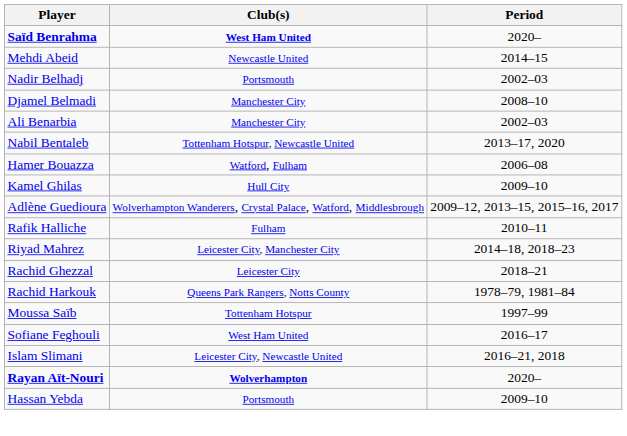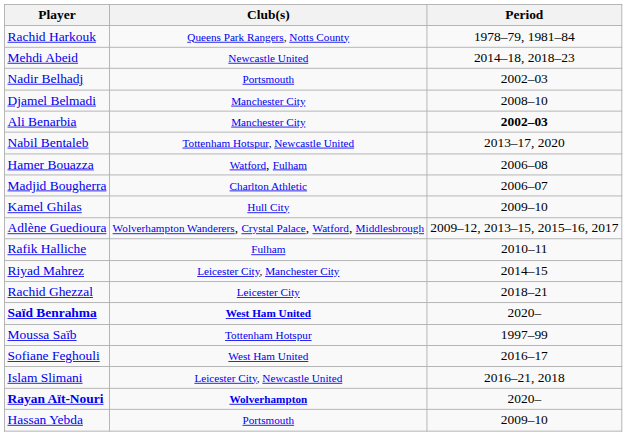rows swapped: Rachid Harkouk <-> Saïd Benrahma
Mehdi Abeid | Period: 2014–15 -> 2014–18, 2018–23
Ali Benarbia | Period: normal -> bold
+ row: Madjid Bougherra | Charlton Athletic | 2006–07
Riyad Mahrez | Period: 2014–18, 2018–23 -> 2014–15
